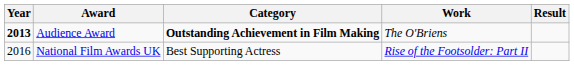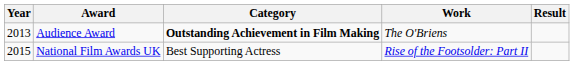Audience Award | Year: bold -> normal
National Film Awards UK | Year: 2016 -> 2015
